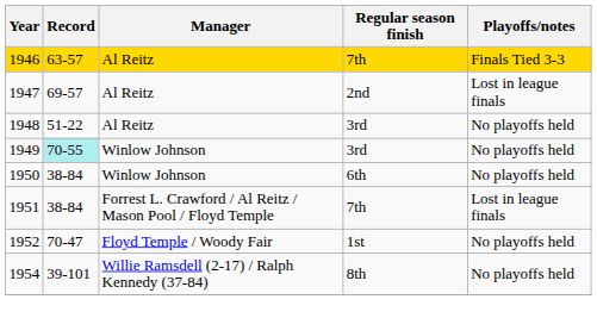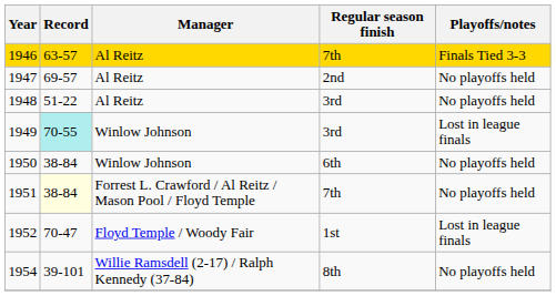1947 | Playoffs/notes: Lost in league finals -> No playoffs held
1949 | Playoffs/notes: No playoffs held -> Lost in league finals
1951 | Record: no background -> lightyellow background
1951 | Playoffs/notes: Lost in league finals -> No playoffs held
1952 | Playoffs/notes: No playoffs held -> Lost in league finals
